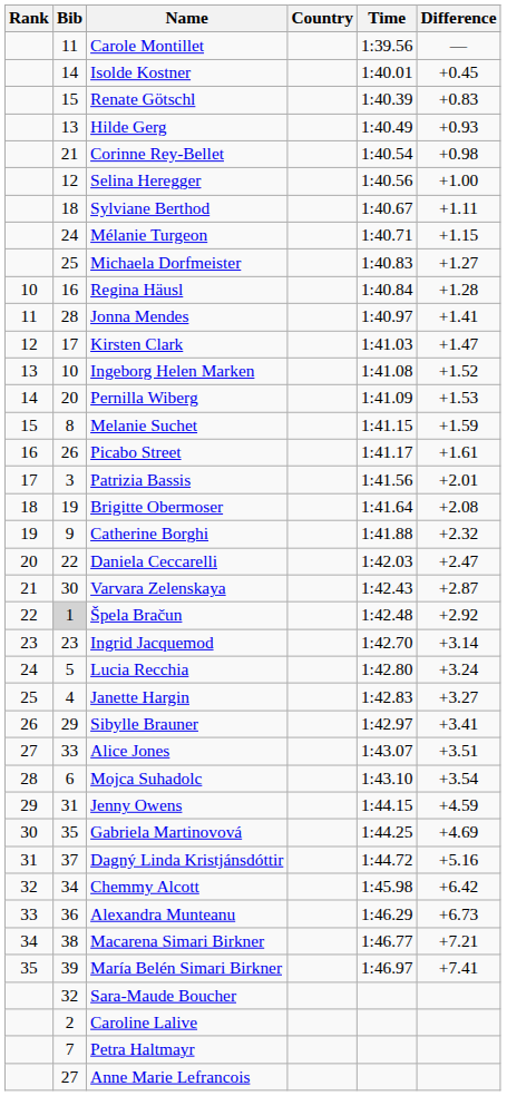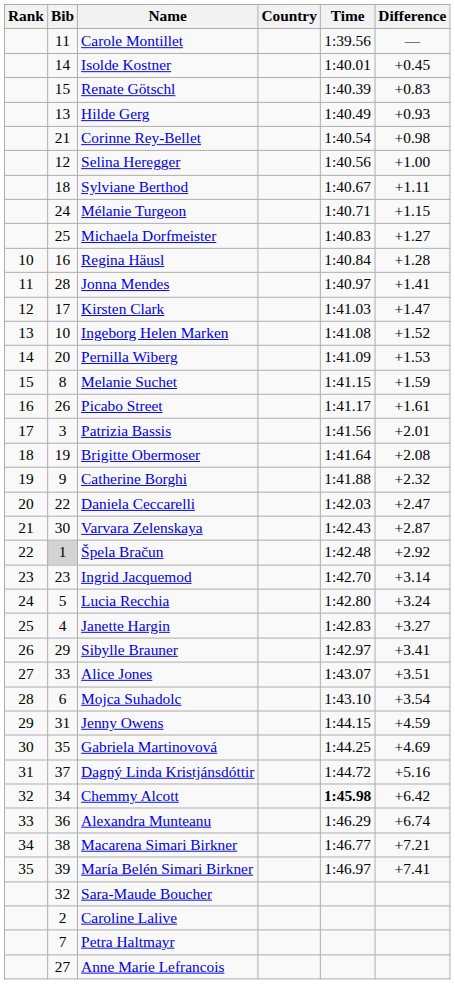Chemmy Alcott | Time: normal -> bold
Alexandra Munteanu | Difference: +6.73 -> +6.74
